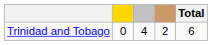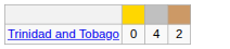- column: Total | 6
